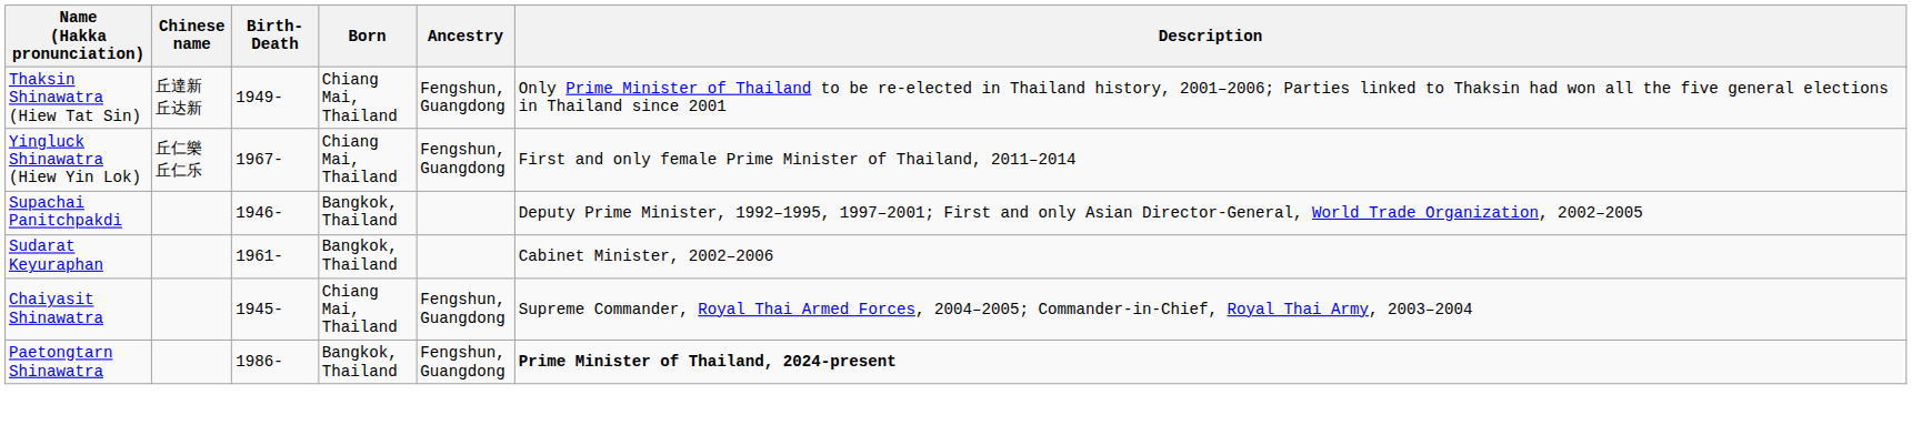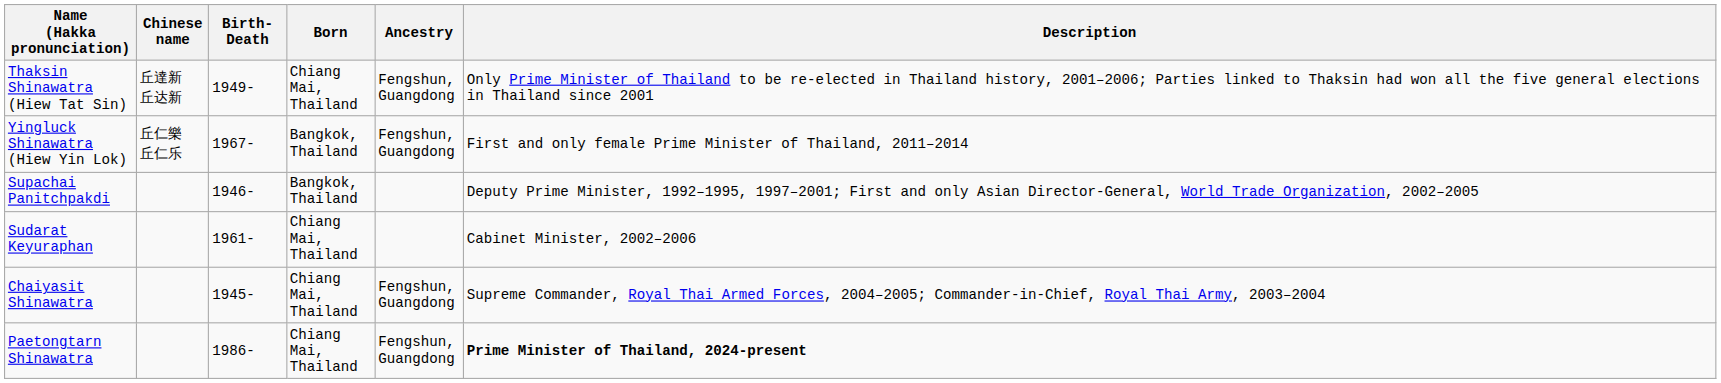Yingluck Shinawatra (Hiew Yin Lok) | Born: Chiang Mai, Thailand -> Bangkok, Thailand
Sudarat Keyuraphan | Born: Bangkok, Thailand -> Chiang Mai, Thailand
Paetongtarn Shinawatra | Born: Bangkok, Thailand -> Chiang Mai, Thailand
